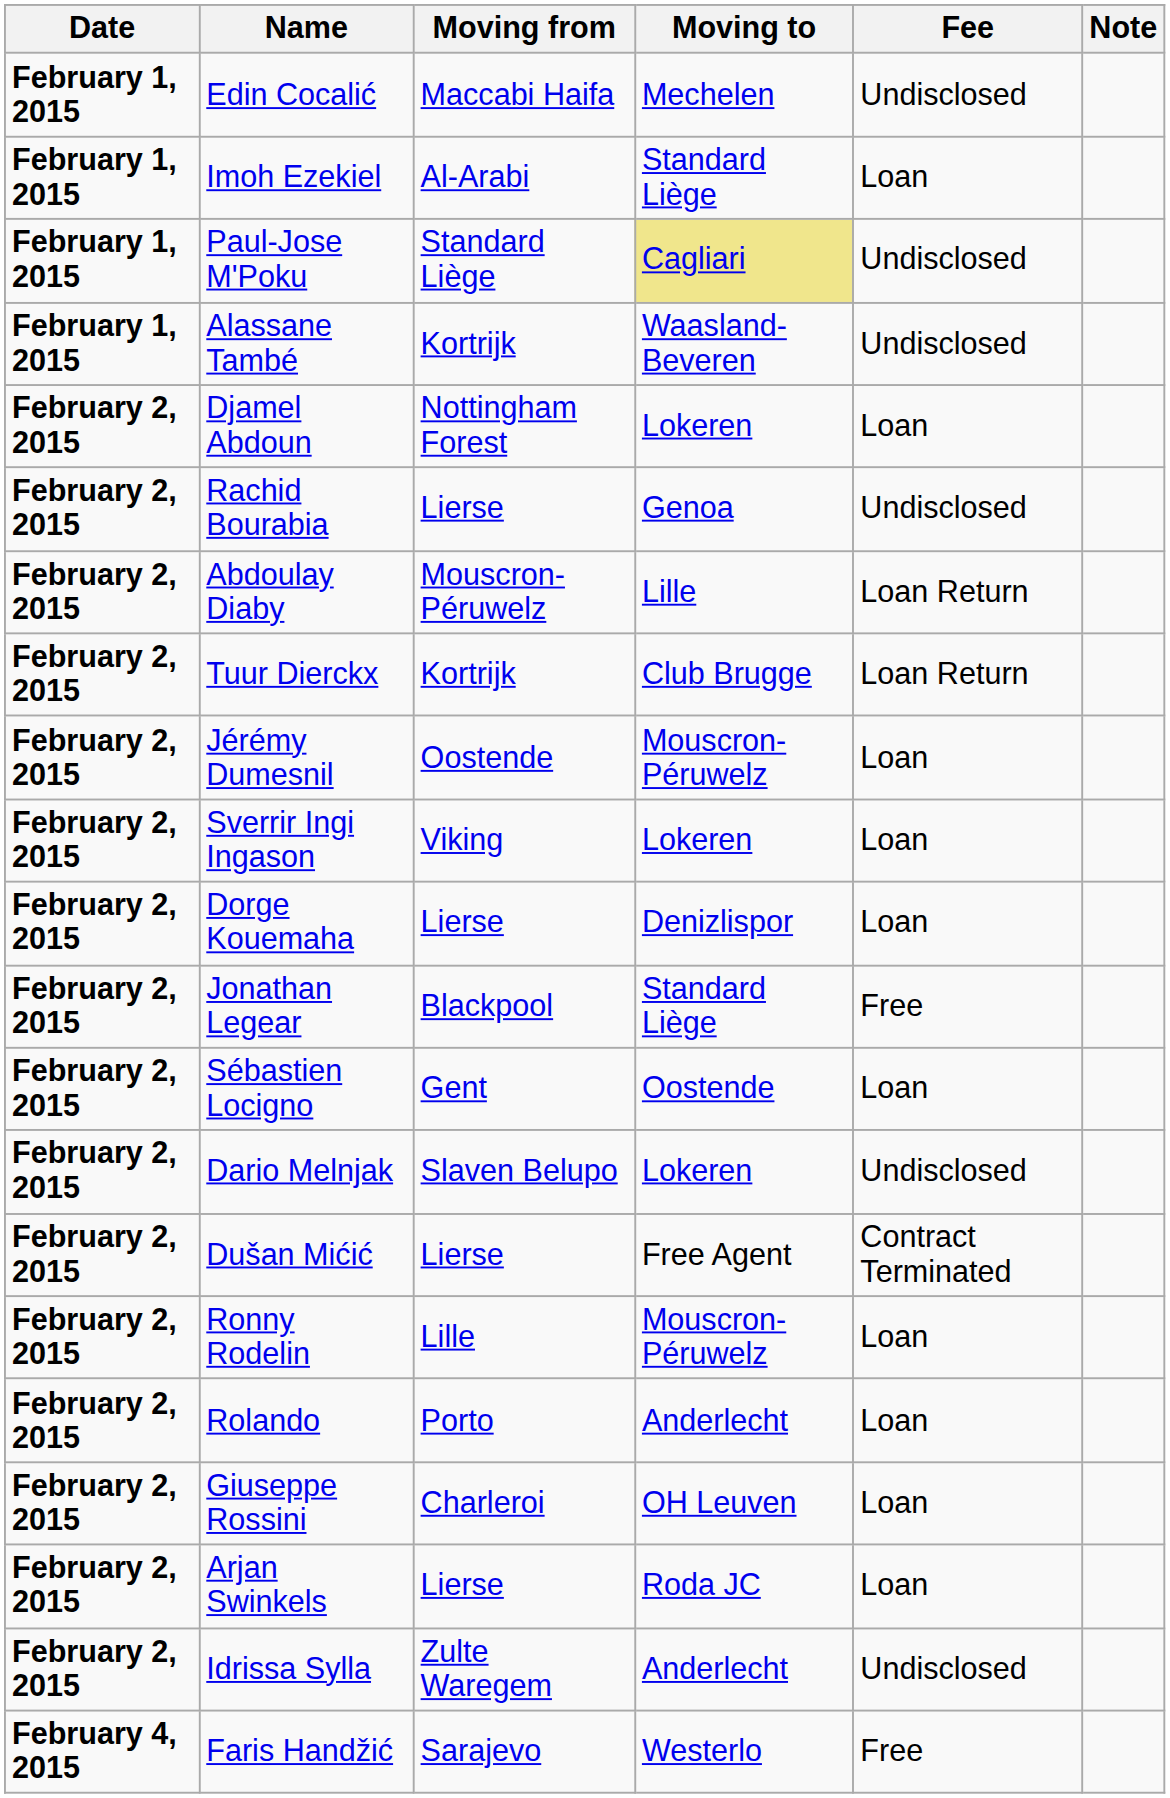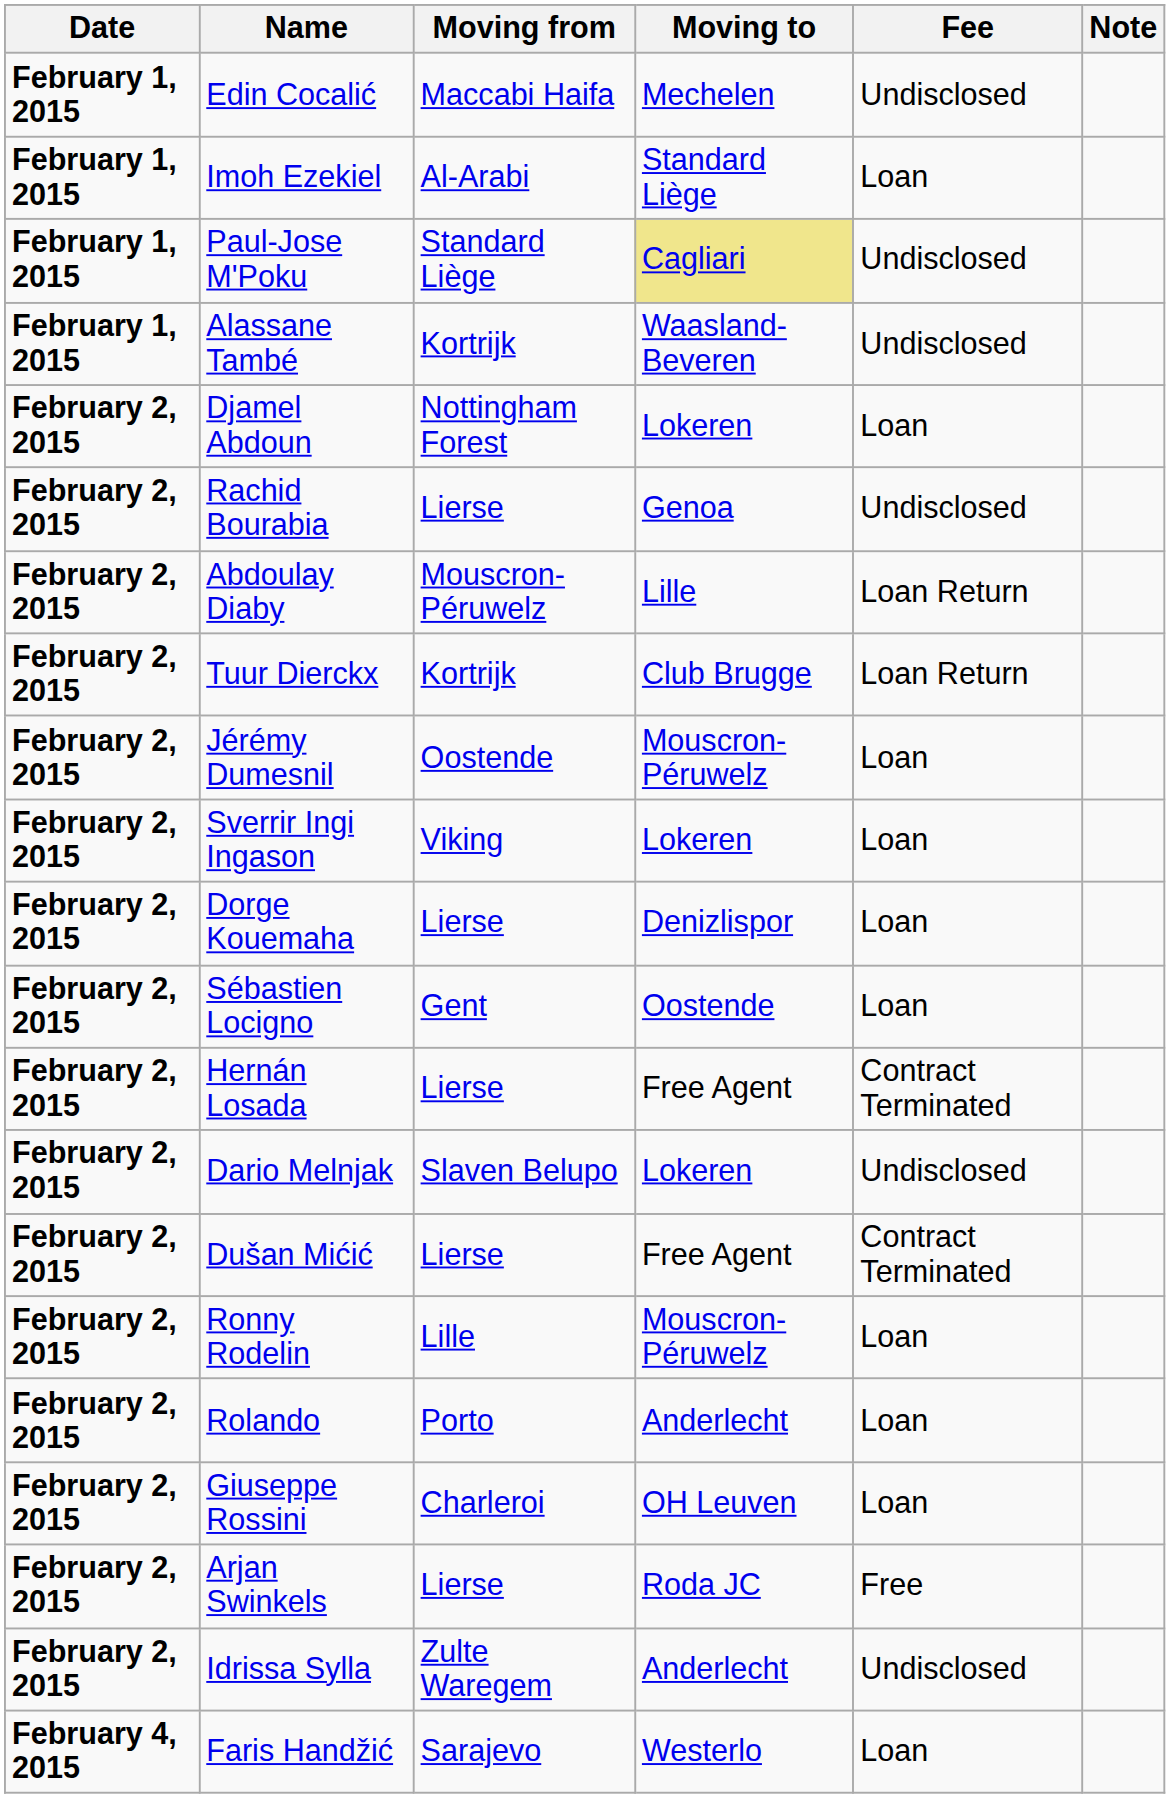- row: February 2, 2015 | Jonathan Legear | Blackpool | Standard Liège | Free
+ row: February 2, 2015 | Hernán Losada | Lierse | Free Agent | Contract Terminated
Arjan Swinkels | Fee: Loan -> Free
Faris Handžić | Fee: Free -> Loan
